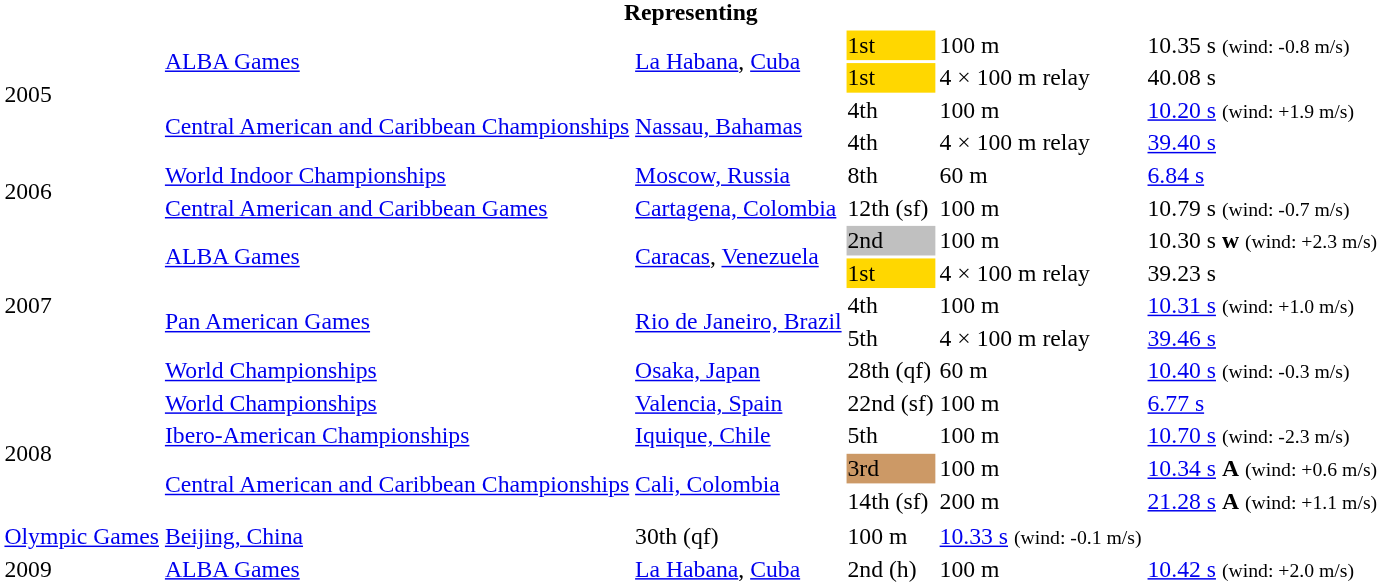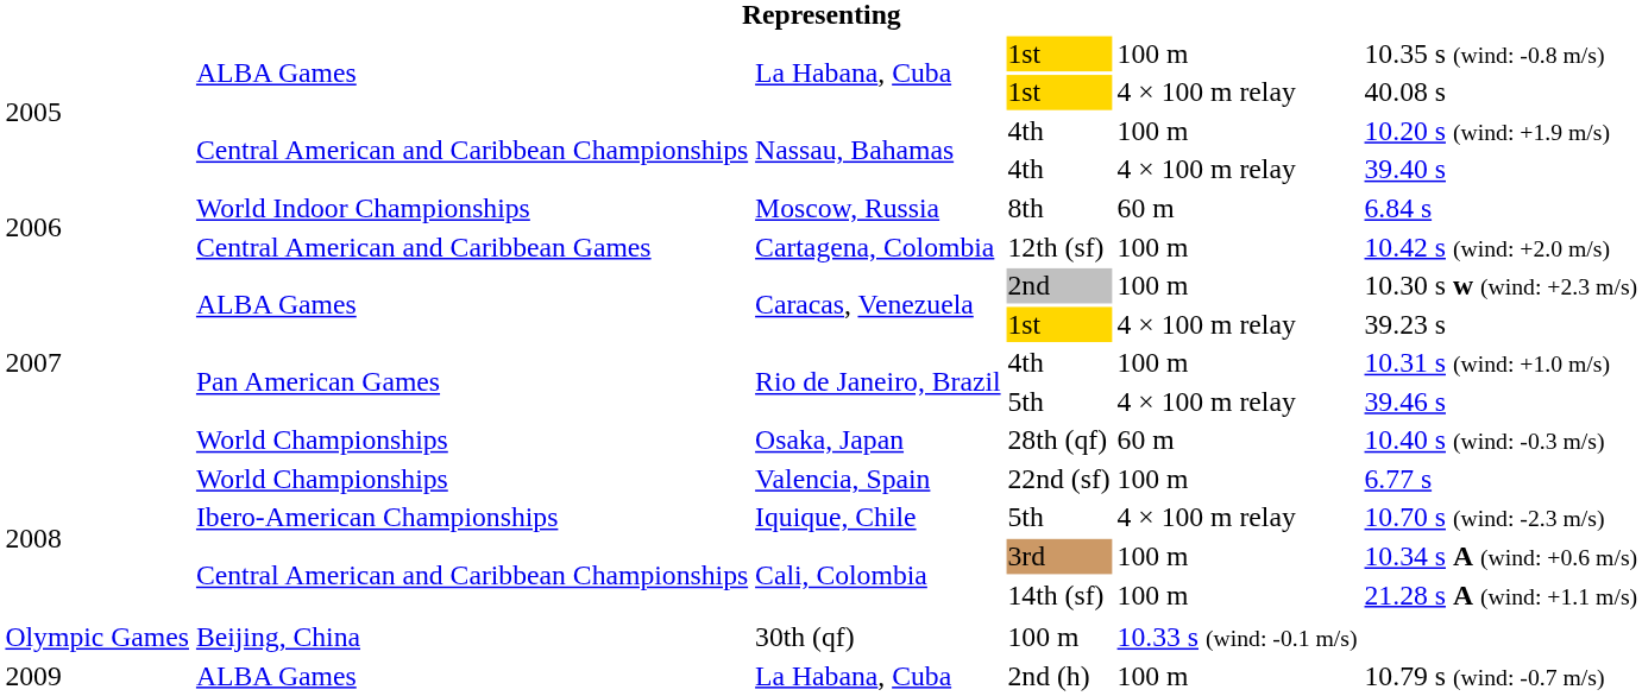12th (sf) | column 6: 10.79 s (wind: -0.7 m/s) -> 10.42 s (wind: +2.0 m/s)
Iquique, Chile / 5th | column 5: 100 m -> 4 × 100 m relay
14th (sf) | column 5: 200 m -> 100 m
2nd (h) | column 6: 10.42 s (wind: +2.0 m/s) -> 10.79 s (wind: -0.7 m/s)
